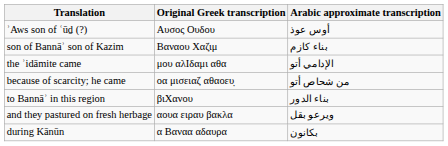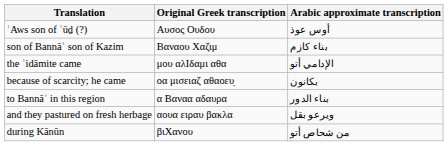because of scarcity; he came | Arabic approximate transcription: من شحاص أتو -> بكانون
to Bannāʾ in this region | Original Greek transcription: βιΧανου -> α Βαναα αδαυρα
during Kānūn | Original Greek transcription: α Βαναα αδαυρα -> βιΧανου
during Kānūn | Arabic approximate transcription: بكانون -> من شحاص أتو
